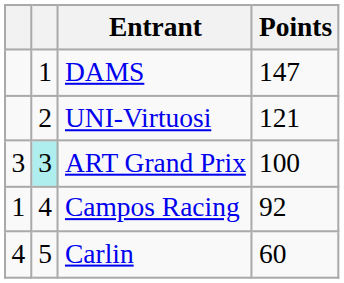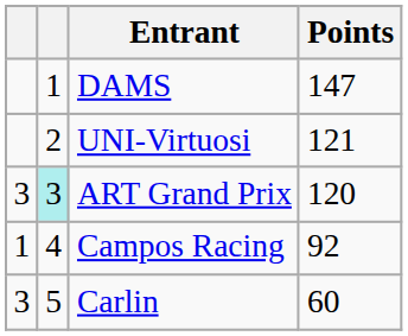ART Grand Prix | Points: 100 -> 120
Carlin | column 1: 4 -> 3
